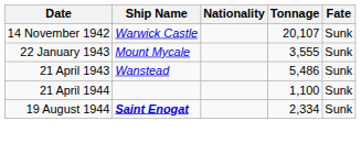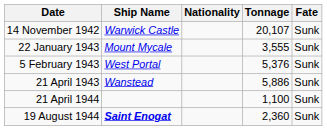+ row: 5 February 1943 | West Portal | 5,376 | Sunk
21 April 1943 | Tonnage: 5,486 -> 5,886
19 August 1944 | Tonnage: 2,334 -> 2,360
